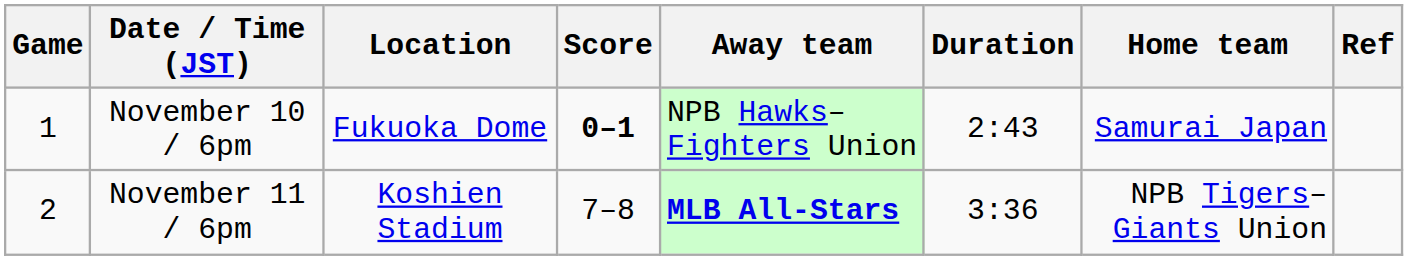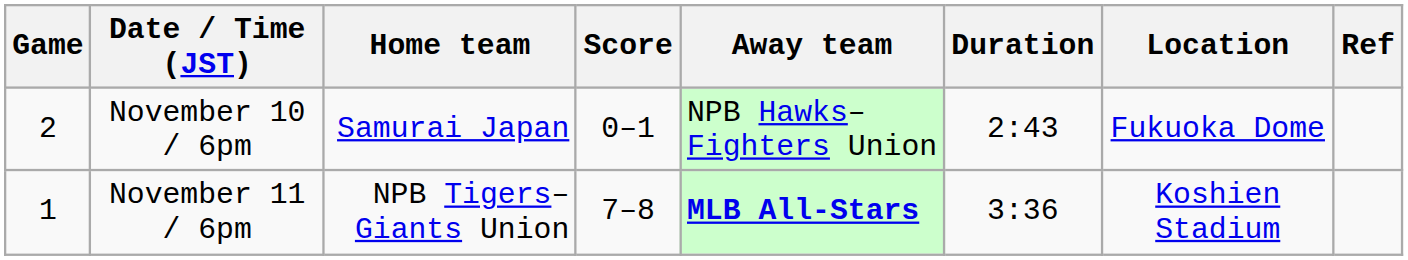columns swapped: Home team <-> Location
November 10 / 6pm | Game: 1 -> 2
November 10 / 6pm | Score: bold -> normal
November 11 / 6pm | Game: 2 -> 1
